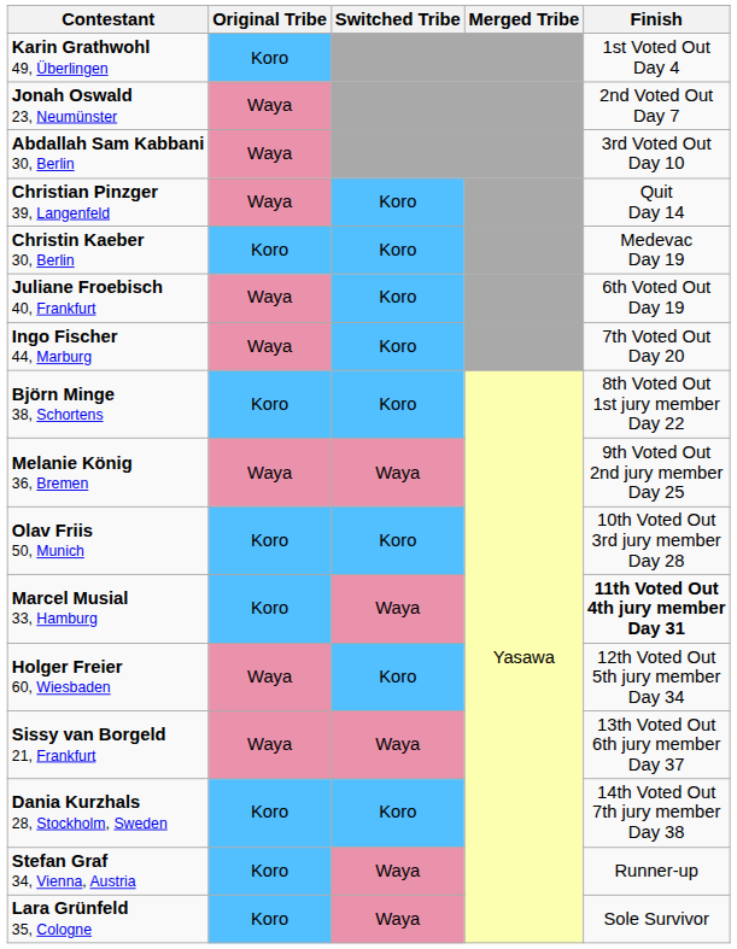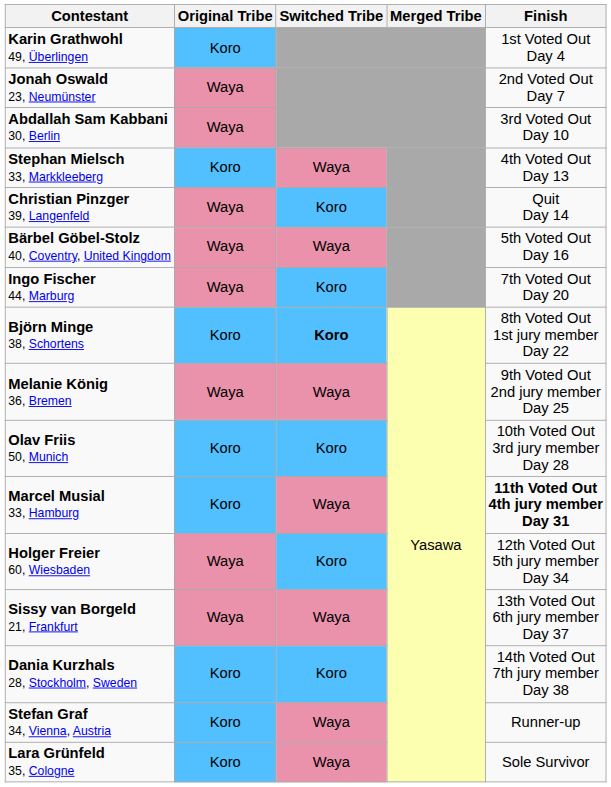+ row: Stephan Mielsch 33, Markkleeberg | Koro | Waya | 4th Voted Out Day 13
+ row: Bärbel Göbel-Stolz 40, Coventry, United Kingdom | Waya | Waya | 5th Voted Out Day 16
- row: Christin Kaeber 30, Berlin | Koro | Koro | Medevac Day 19
- row: Juliane Froebisch 40, Frankfurt | Waya | Koro | 6th Voted Out Day 19
Björn Minge 38, Schortens | Switched Tribe: normal -> bold
